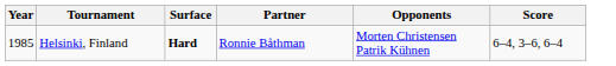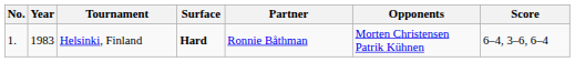+ column: No. | 1.
Helsinki, Finland | Year: 1985 -> 1983
